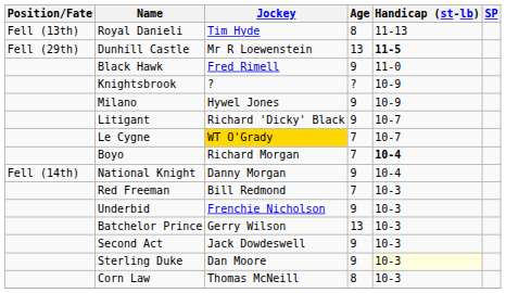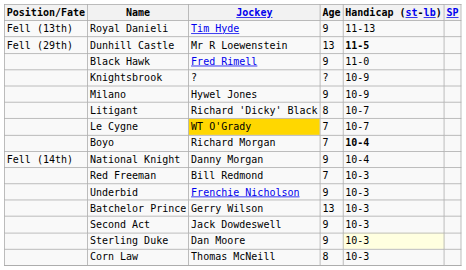Royal Danieli | Age: 8 -> 9
Litigant | Age: 9 -> 8
